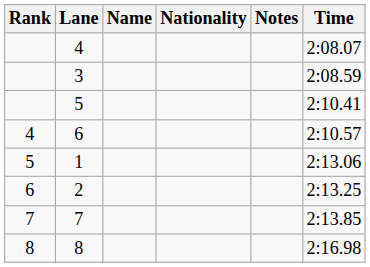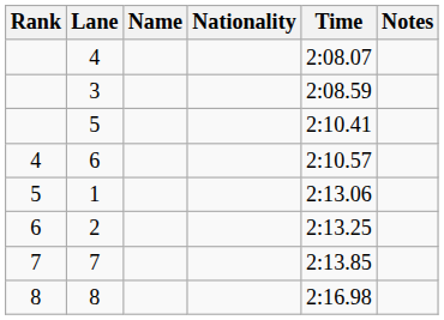columns swapped: Time <-> Notes
